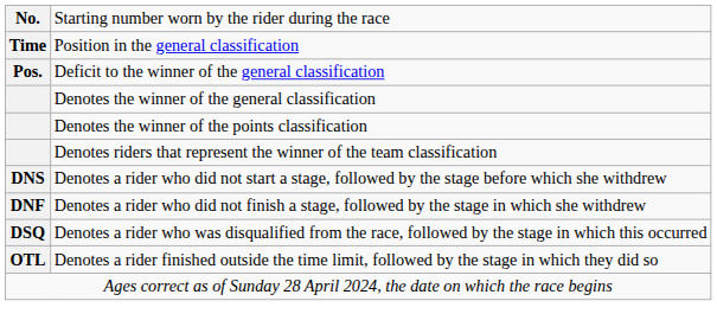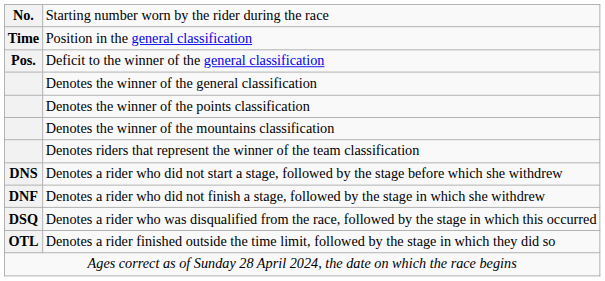+ row: Denotes the winner of the mountains classification
